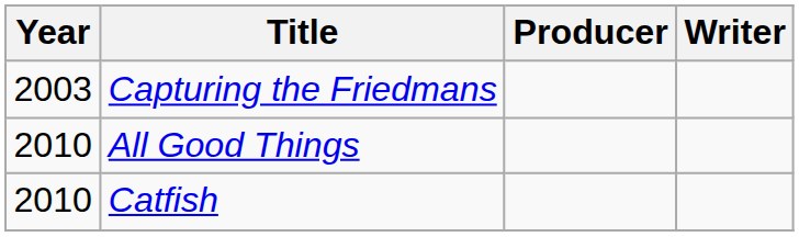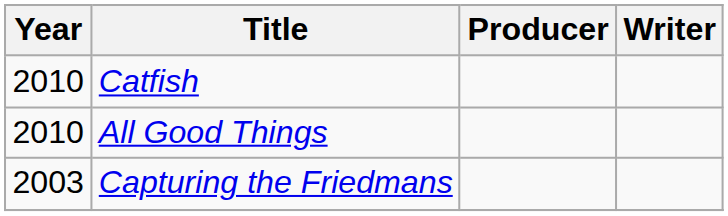rows swapped: Capturing the Friedmans <-> Catfish
